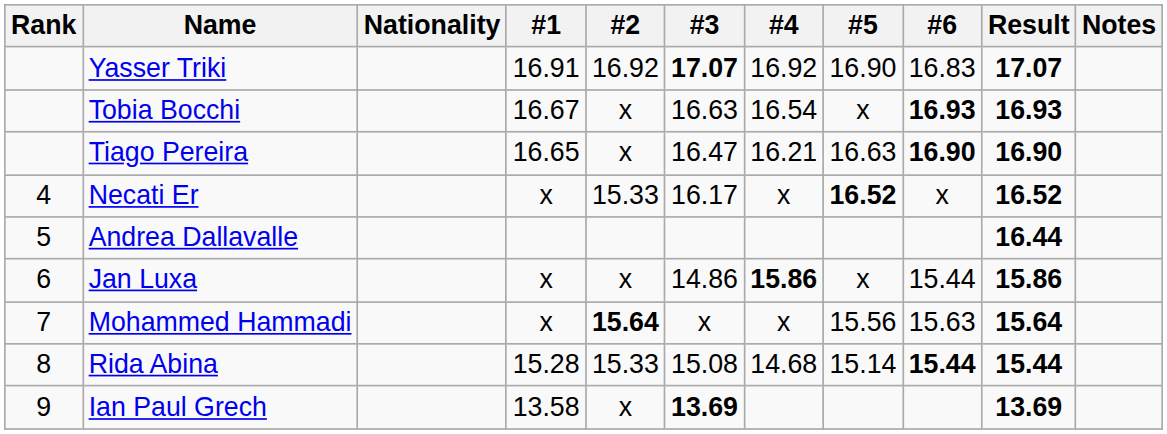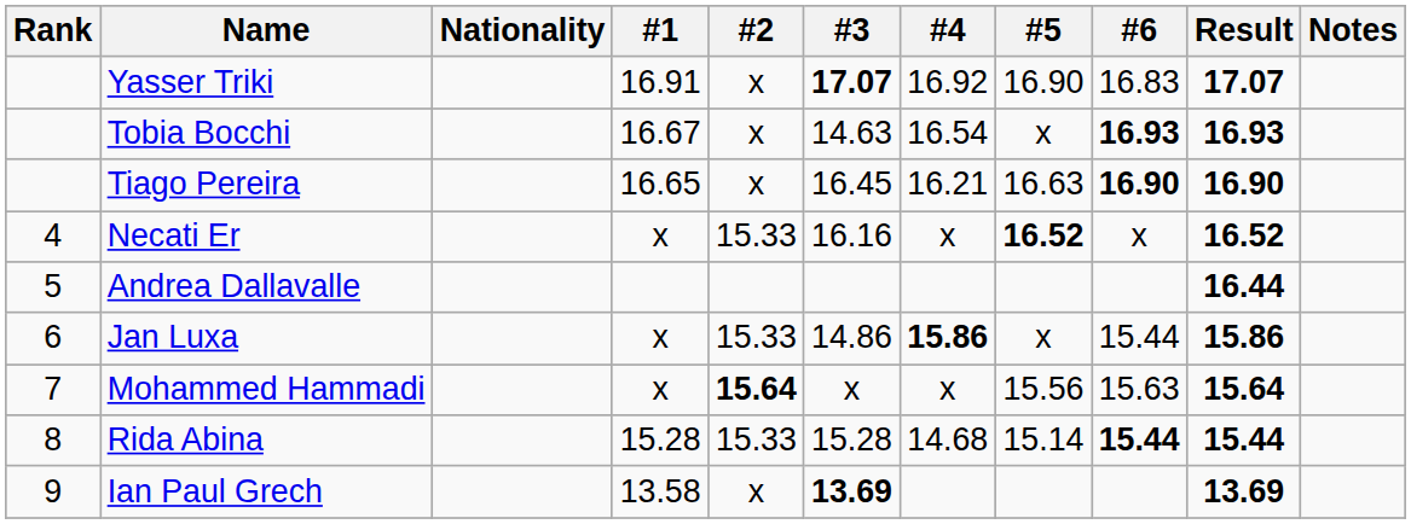Yasser Triki | #2: 16.92 -> x
Tobia Bocchi | #3: 16.63 -> 14.63
Tiago Pereira | #3: 16.47 -> 16.45
Necati Er | #3: 16.17 -> 16.16
Jan Luxa | #2: x -> 15.33
Rida Abina | #3: 15.08 -> 15.28
